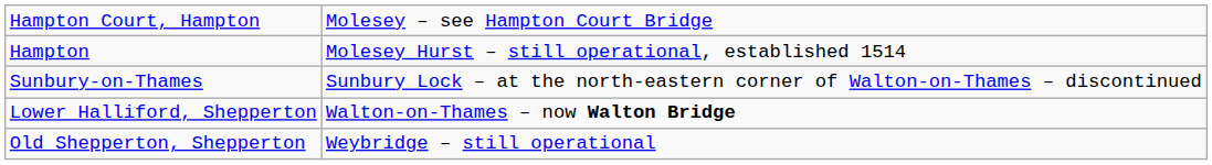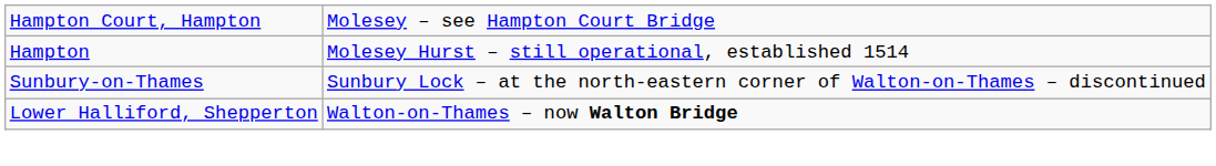- row: Old Shepperton, Shepperton | Weybridge – still operational
